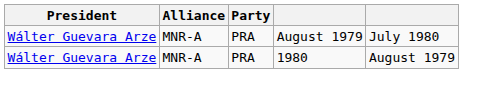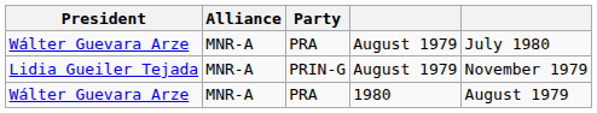+ row: Lidia Gueiler Tejada | MNR-A | PRIN-G | August 1979 | November 1979
